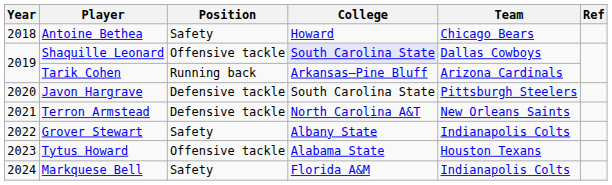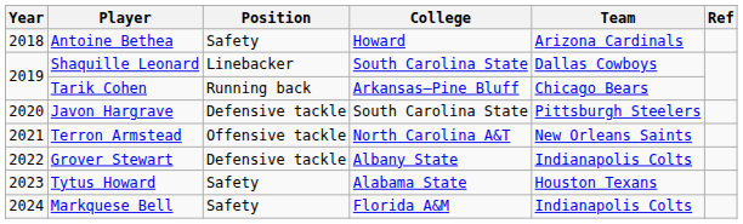Antoine Bethea | Team: Chicago Bears -> Arizona Cardinals
Shaquille Leonard | Position: Offensive tackle -> Linebacker
Shaquille Leonard | College: lavender background -> no background
Tarik Cohen | Team: Arizona Cardinals -> Chicago Bears
Terron Armstead | Position: Defensive tackle -> Offensive tackle
Grover Stewart | Position: Safety -> Defensive tackle
Tytus Howard | Position: Offensive tackle -> Safety
